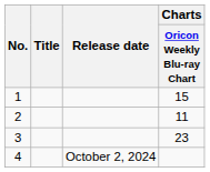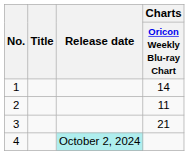1 | Charts / Oricon Weekly Blu-ray Chart: 15 -> 14
3 | Charts / Oricon Weekly Blu-ray Chart: 23 -> 21
4 | Release date: no background -> paleturquoise background
